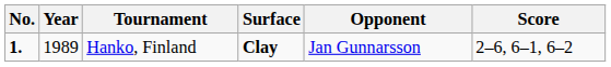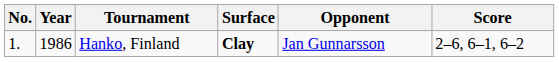Hanko, Finland | No.: bold -> normal
Hanko, Finland | Year: 1989 -> 1986
